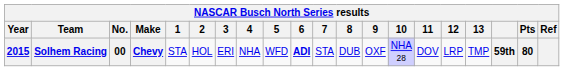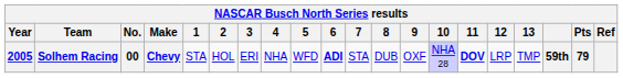Solhem Racing | Year: 2015 -> 2005
Solhem Racing | 11: normal -> bold
Solhem Racing | Pts: 80 -> 79
